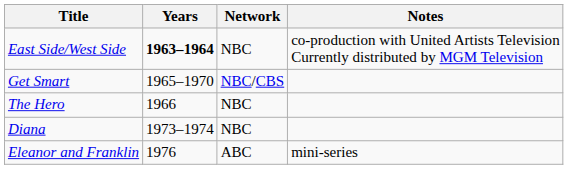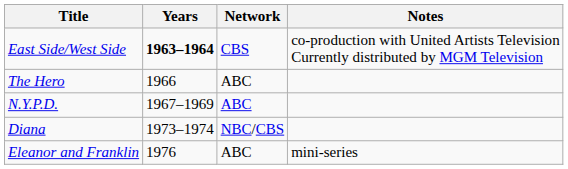East Side/West Side | Network: NBC -> CBS
- row: Get Smart | 1965–1970 | NBC/CBS
The Hero | Network: NBC -> ABC
+ row: N.Y.P.D. | 1967–1969 | ABC
Diana | Network: NBC -> NBC/CBS
